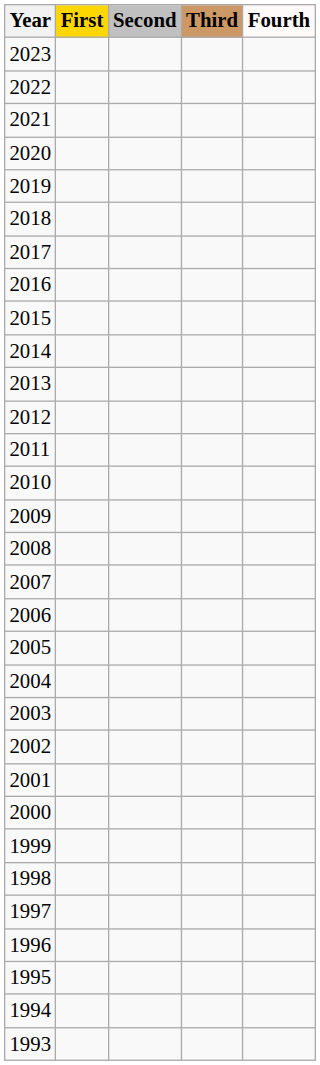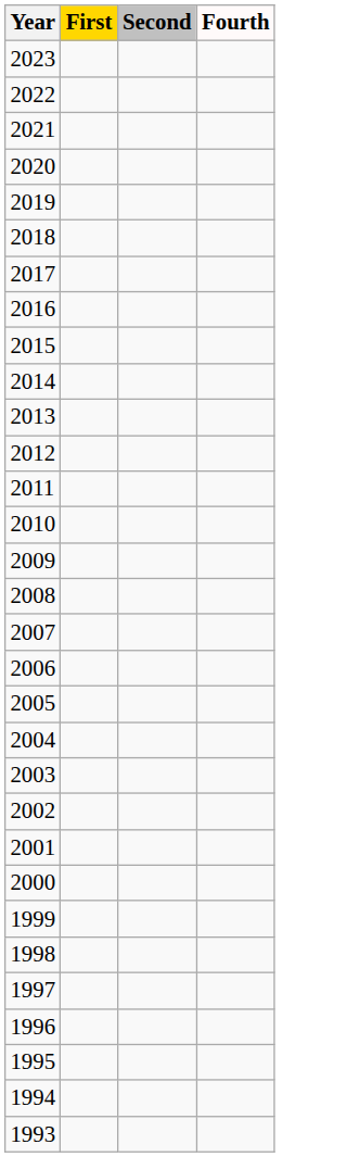- column: Third
